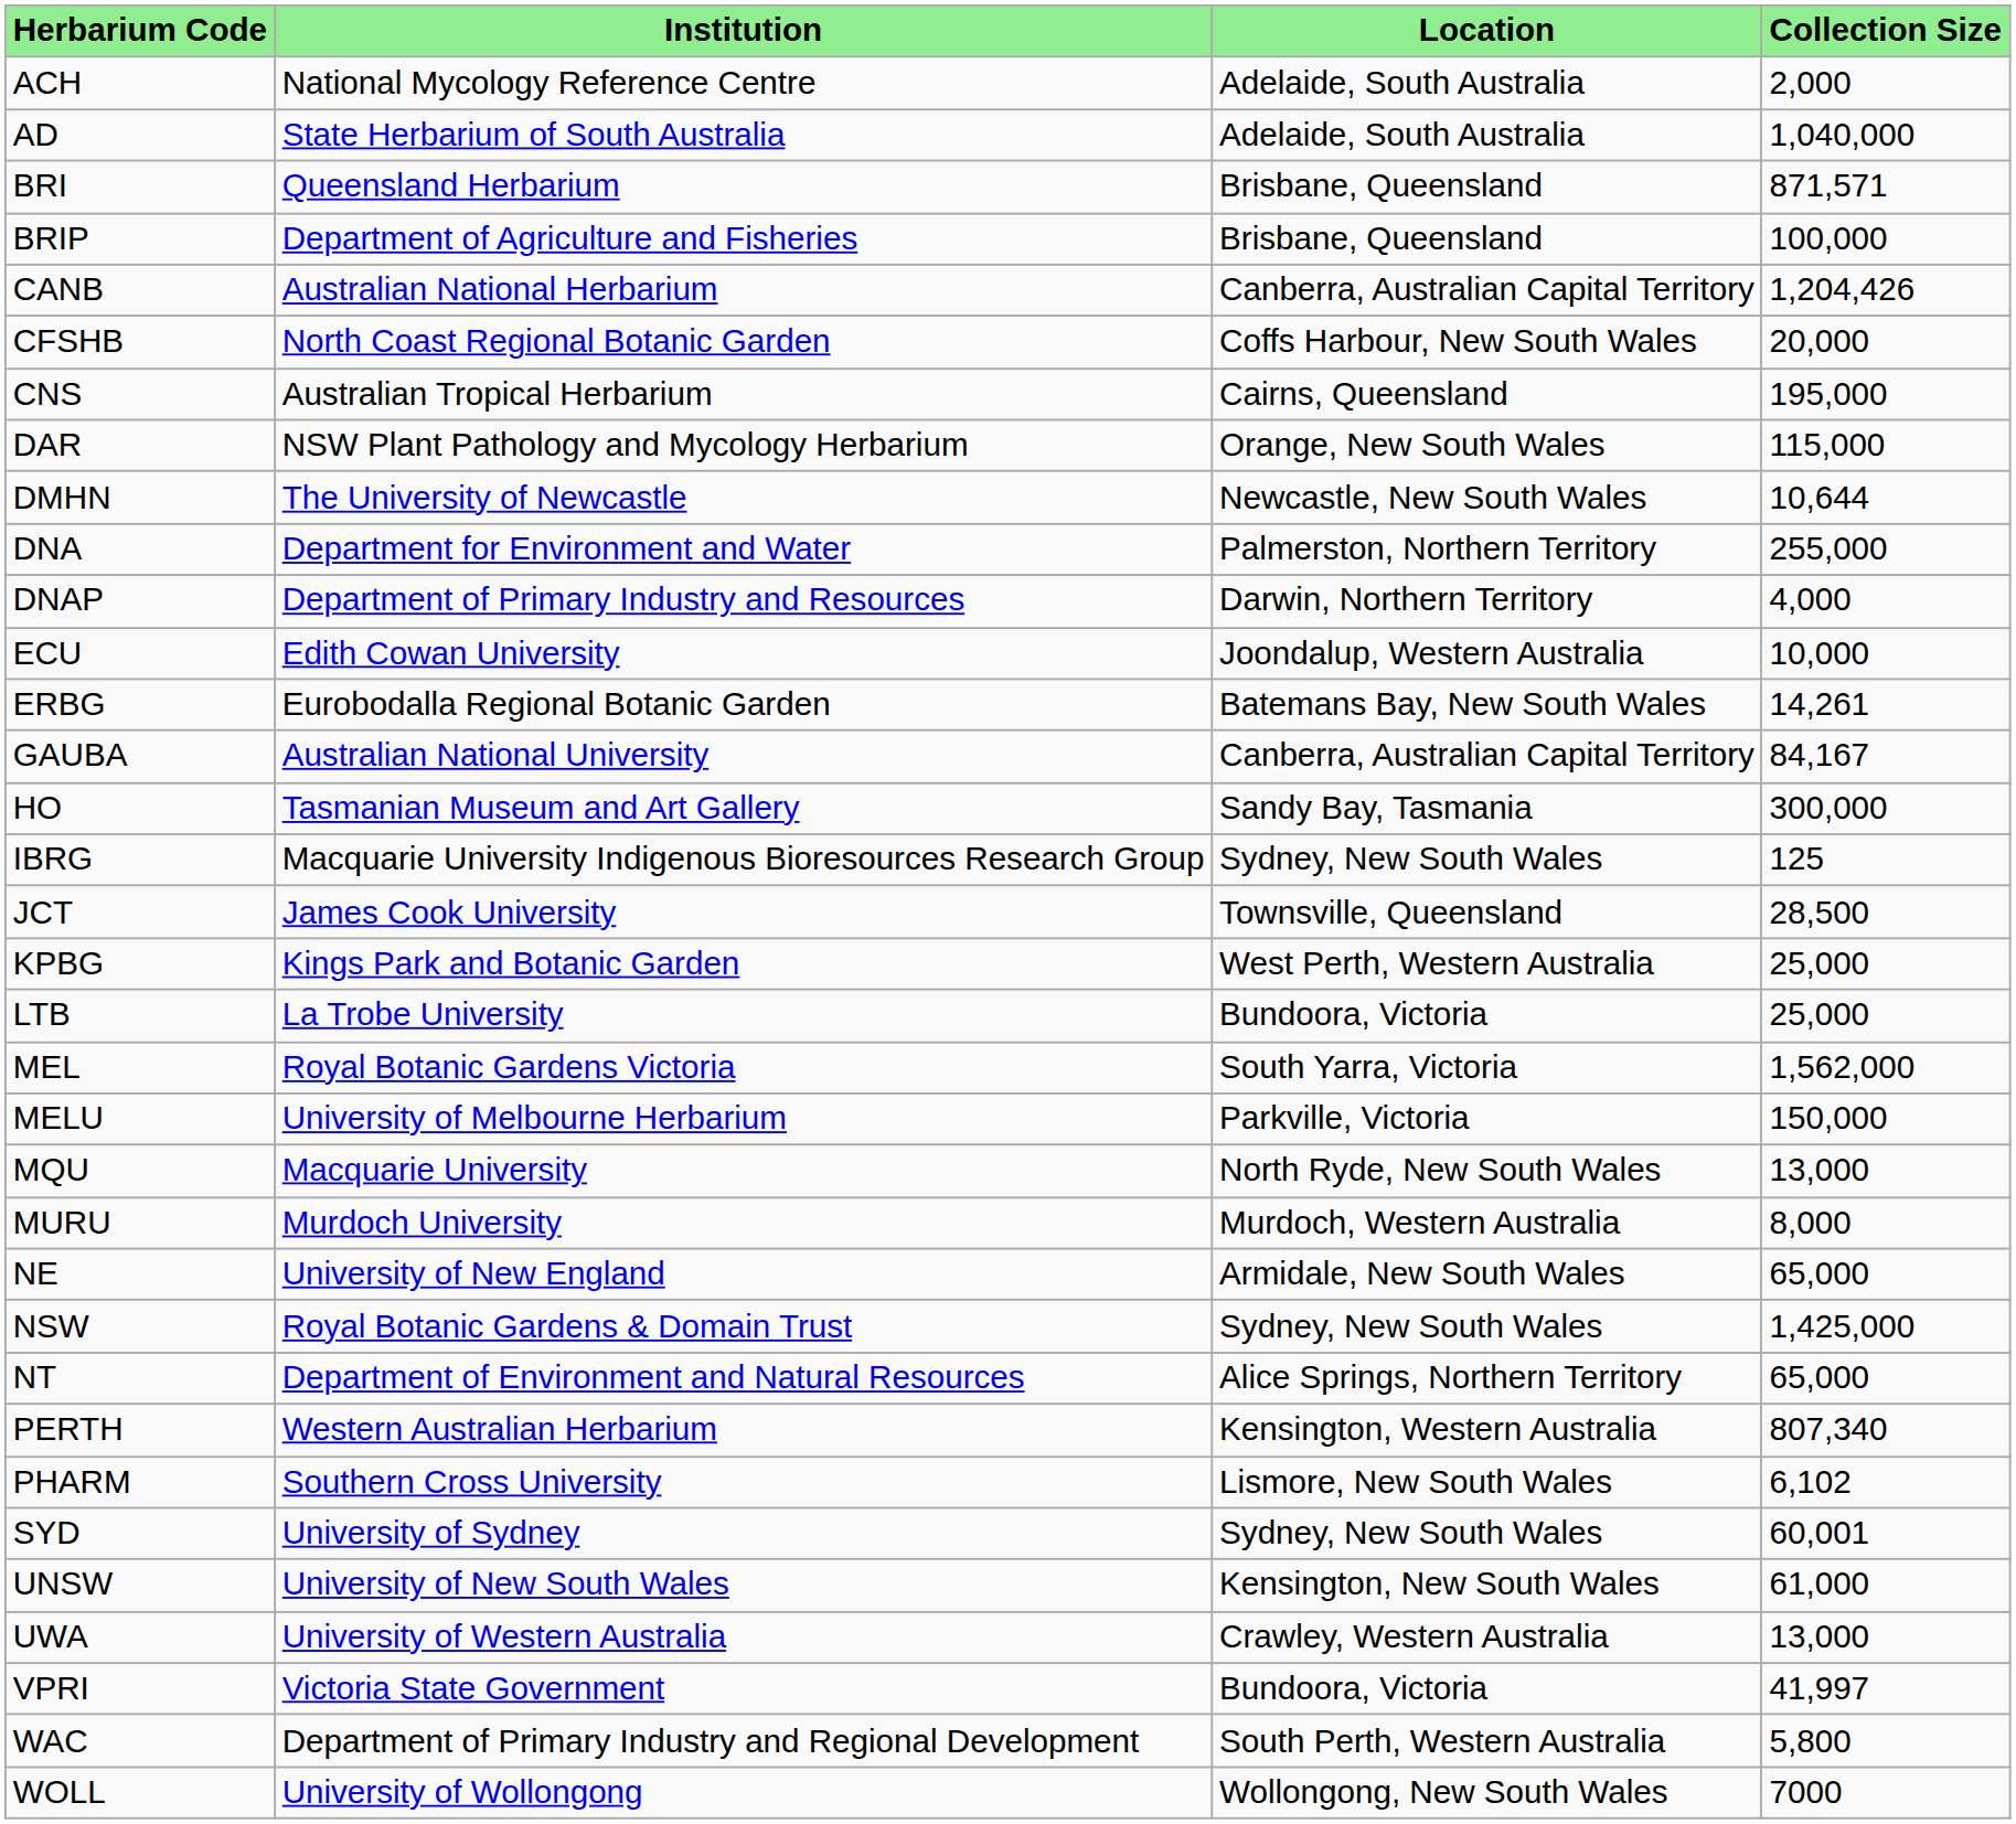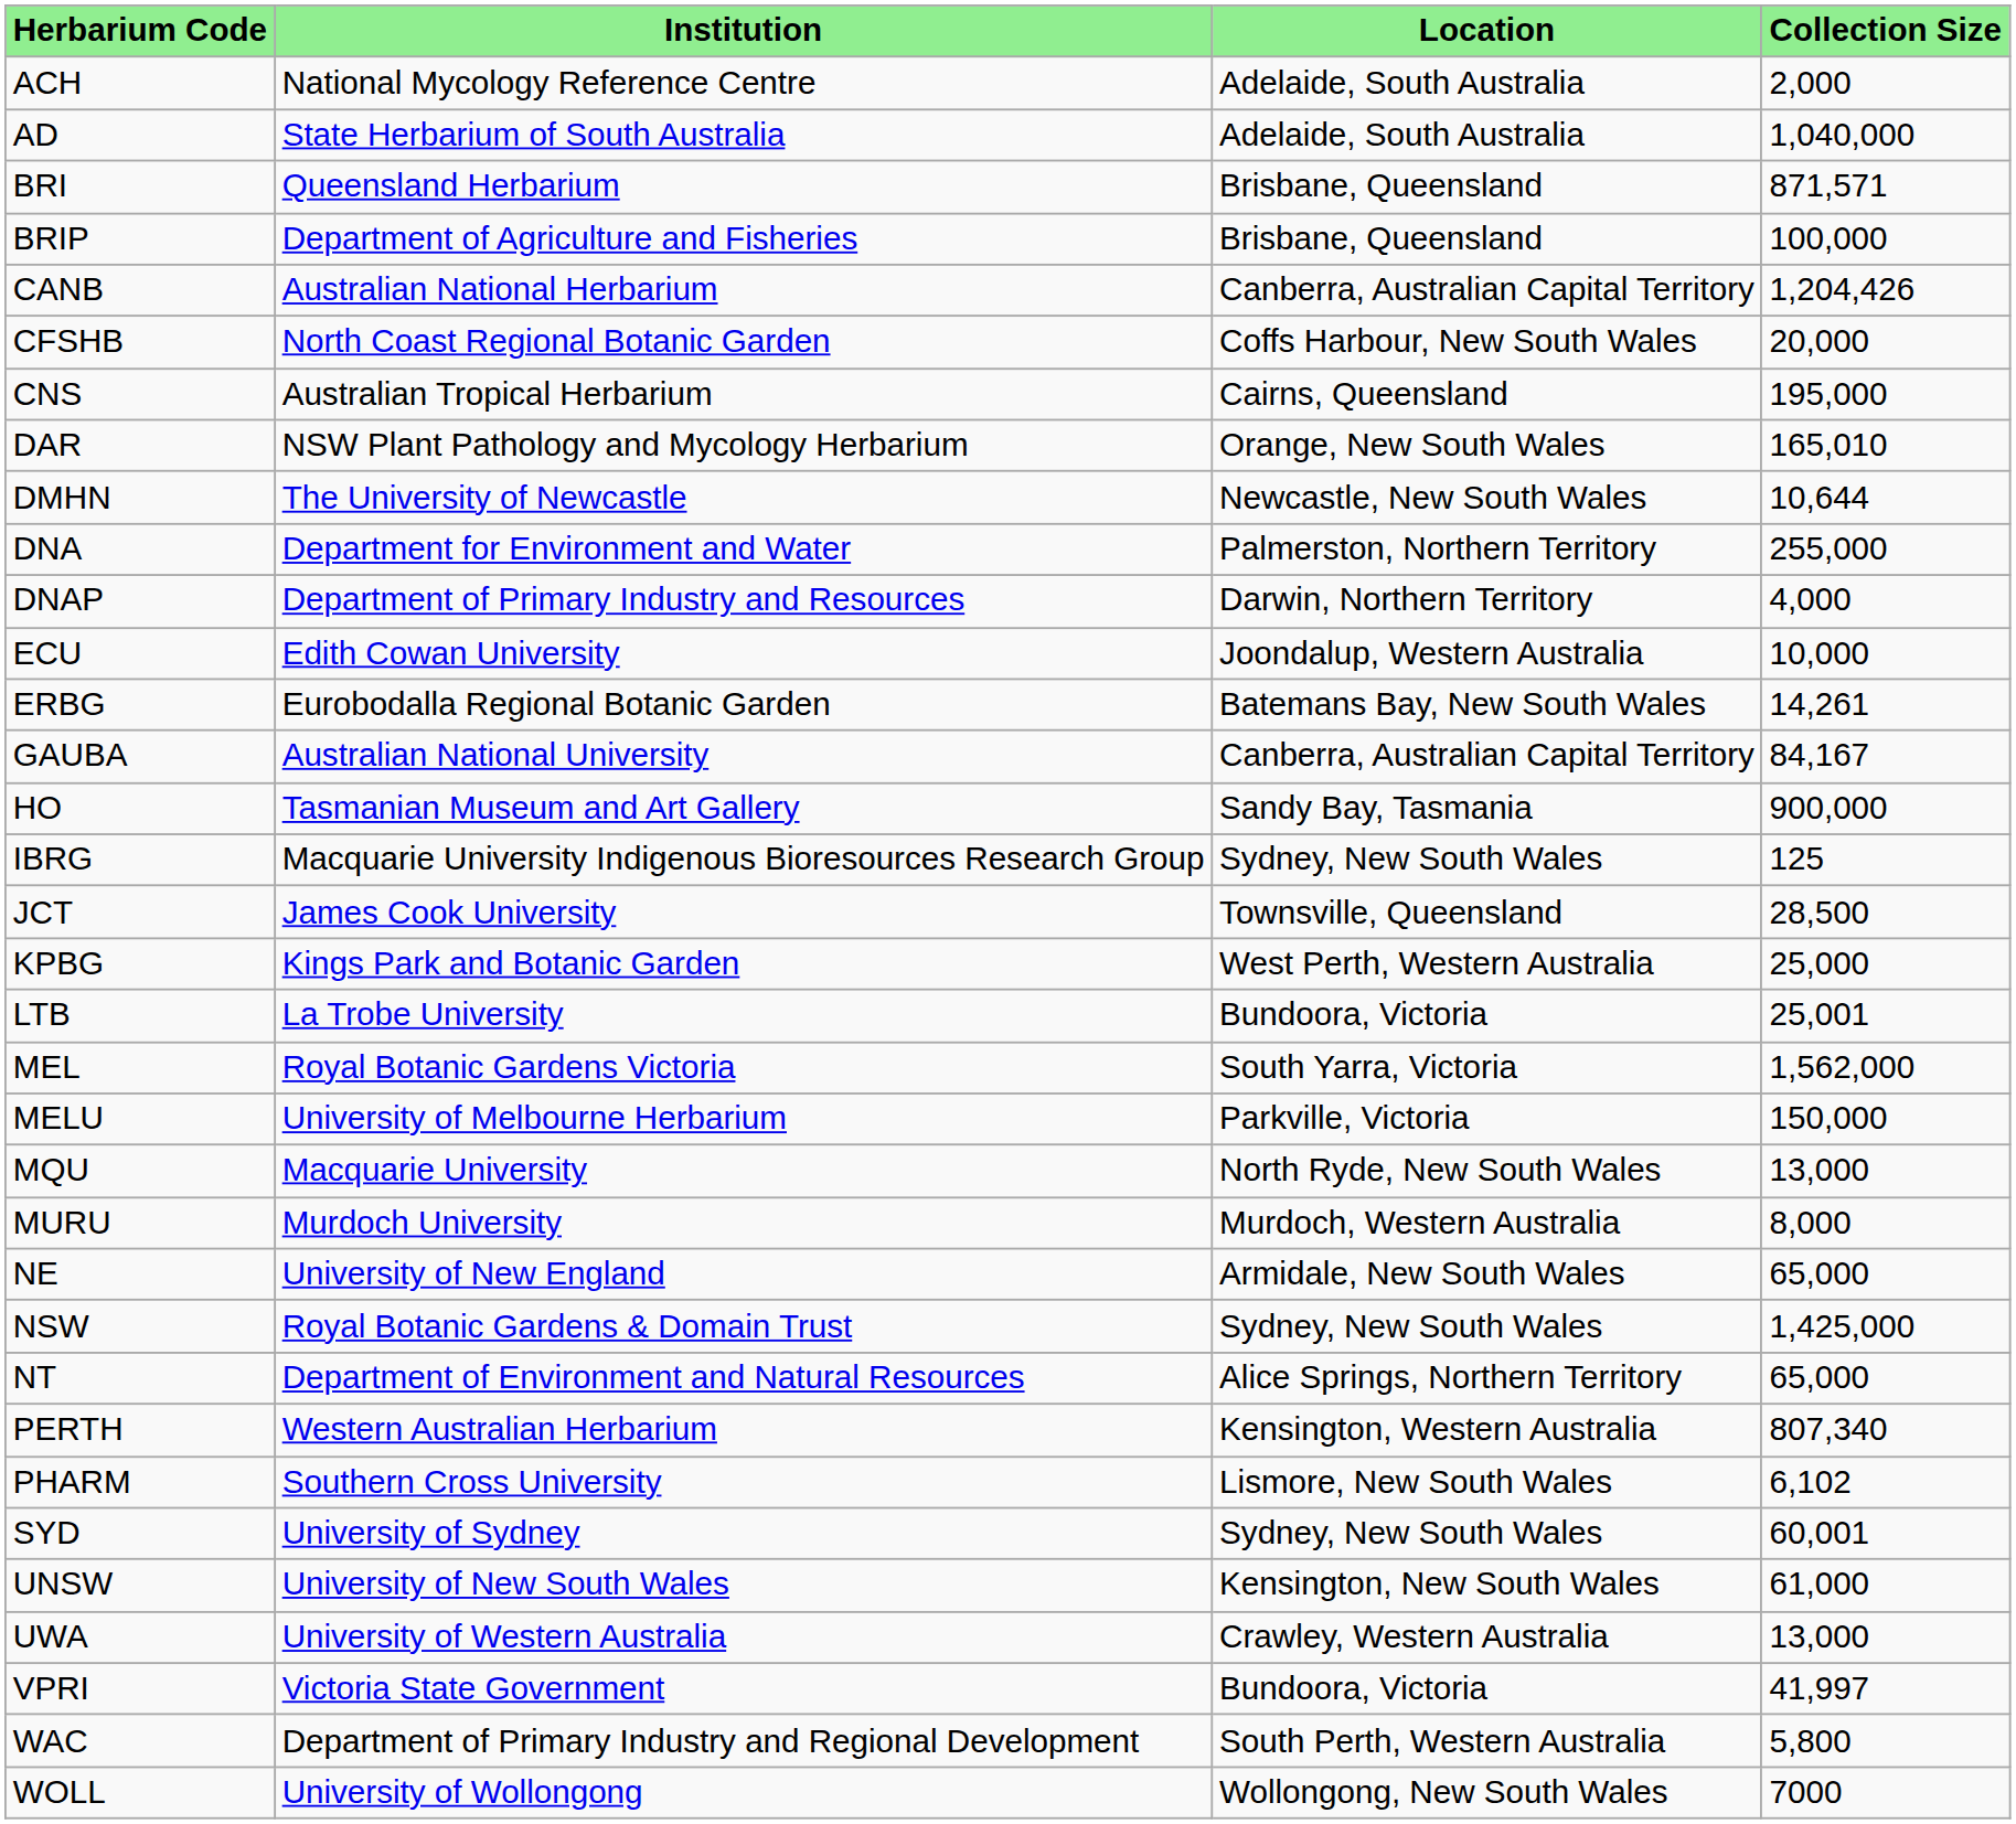DAR | Collection Size: 115,000 -> 165,010
HO | Collection Size: 300,000 -> 900,000
LTB | Collection Size: 25,000 -> 25,001
